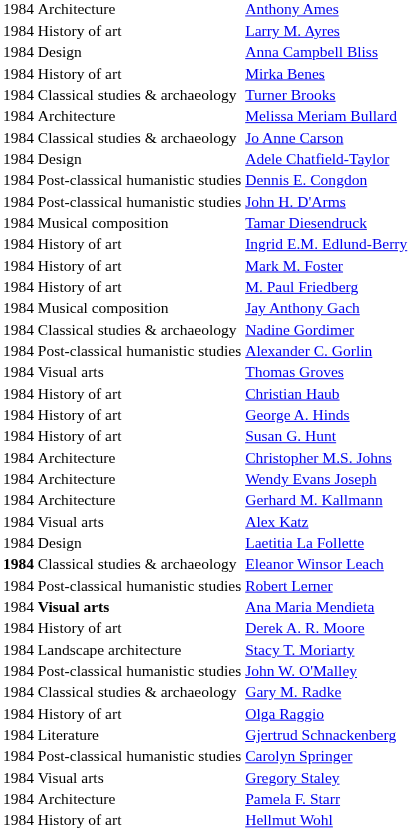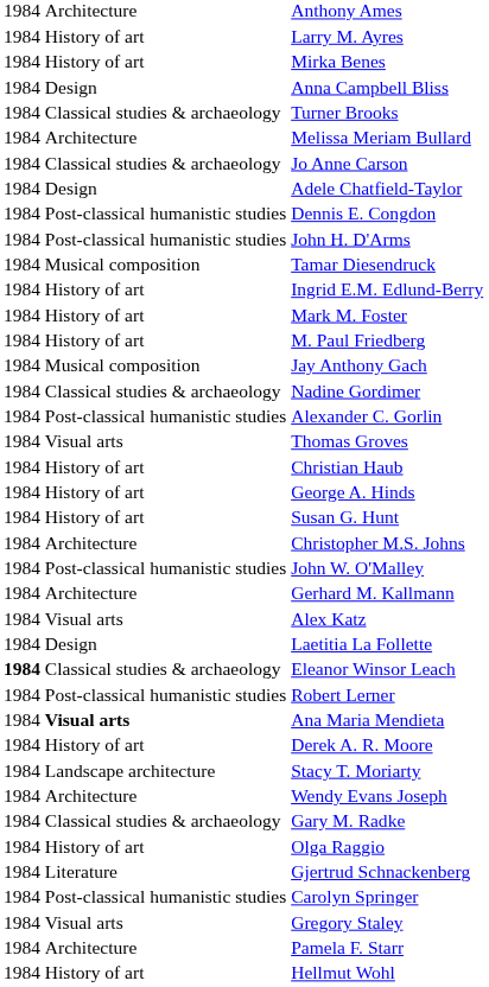rows swapped: Mirka Benes <-> Anna Campbell Bliss
rows swapped: Wendy Evans Joseph <-> John W. O'Malley
